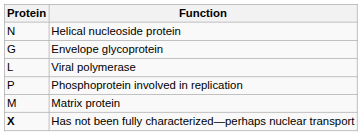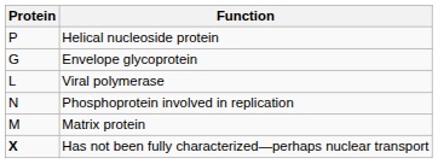Helical nucleoside protein | Protein: N -> P
Phosphoprotein involved in replication | Protein: P -> N
